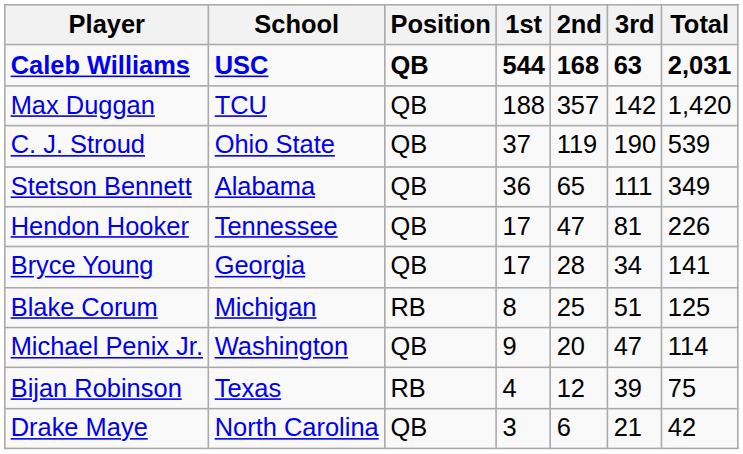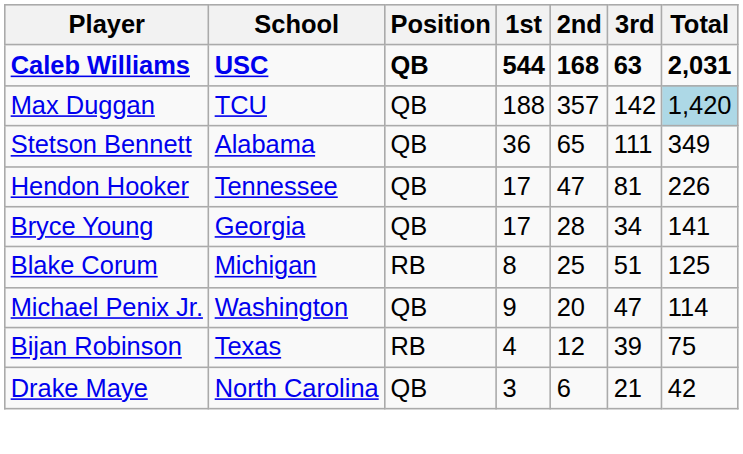Max Duggan | Total: no background -> lightblue background
- row: C. J. Stroud | Ohio State | QB | 37 | 119 | 190 | 539
